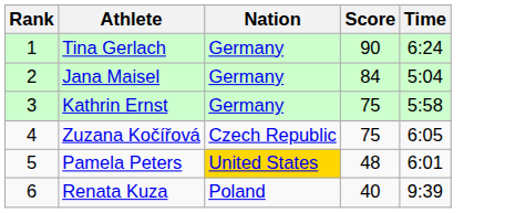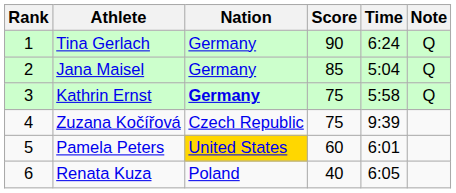+ column: Note | Q | Q | Q
Jana Maisel | Score: 84 -> 85
Kathrin Ernst | Nation: normal -> bold
Zuzana Kočířová | Time: 6:05 -> 9:39
Pamela Peters | Score: 48 -> 60
Renata Kuza | Time: 9:39 -> 6:05
